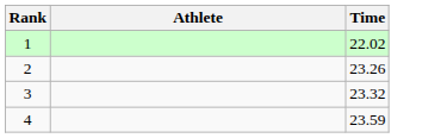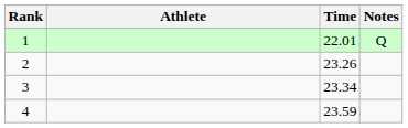+ column: Notes | Q
1 | Time: 22.02 -> 22.01
3 | Time: 23.32 -> 23.34
